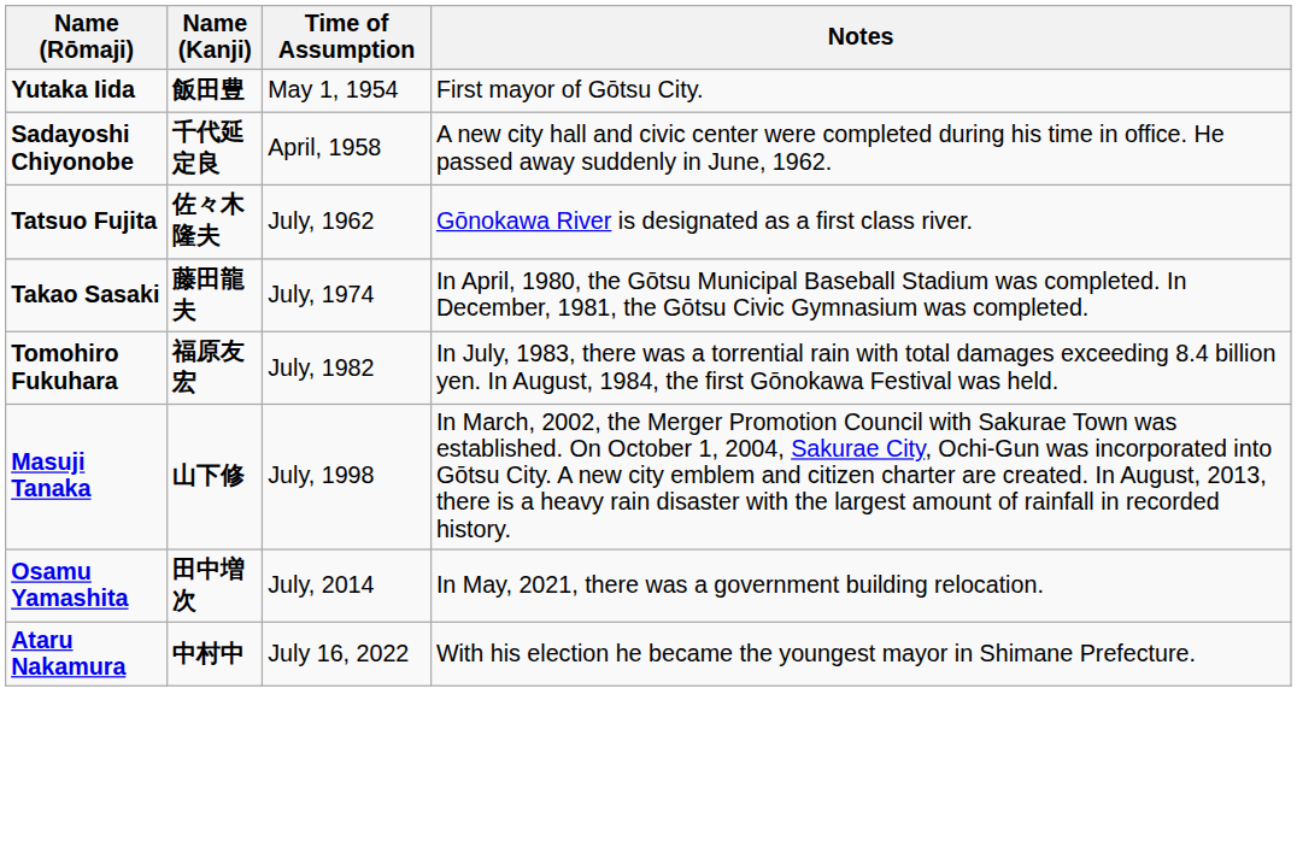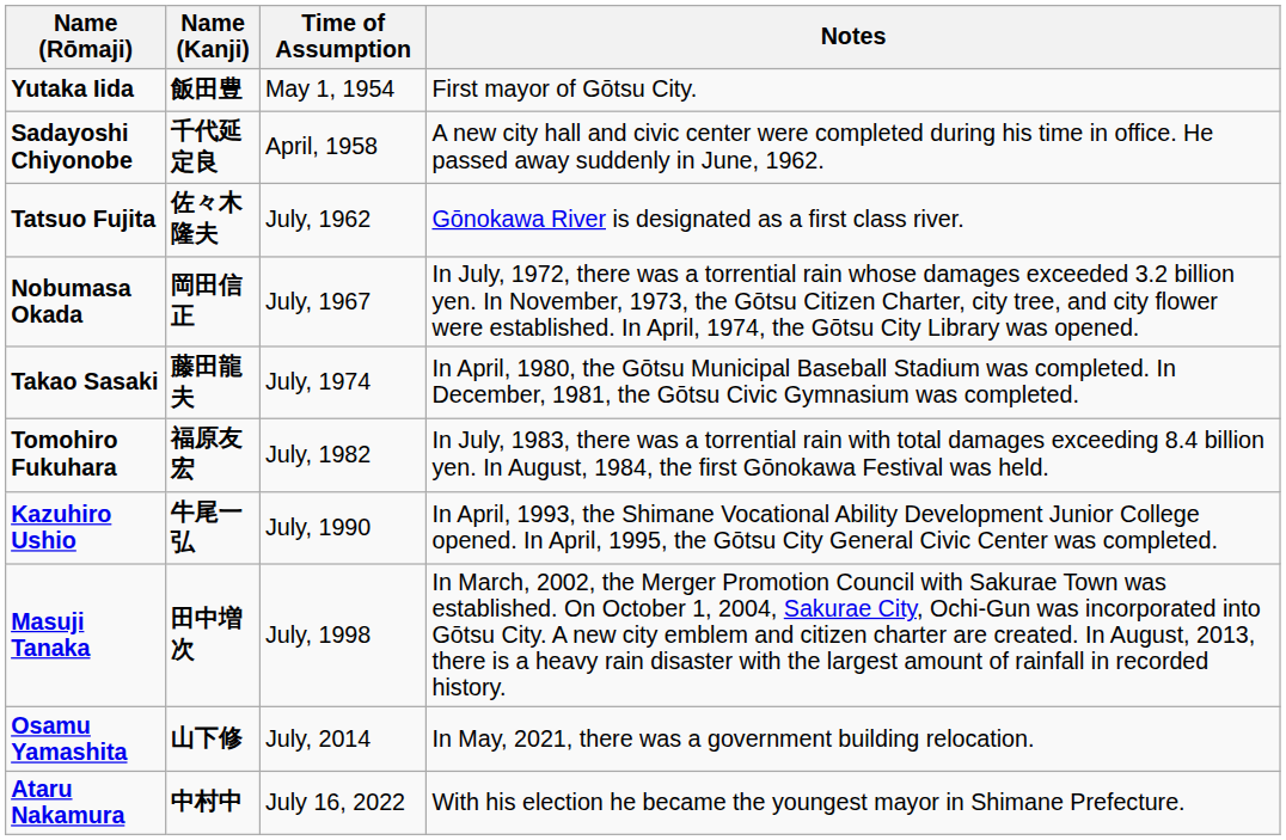+ row: Nobumasa Okada | 岡田信正 | July, 1967 | In July, 1972, there was a torrential rain whose damages exceeded 3.2 billion yen. In November, 1973, the Gōtsu Citizen Charter, city tree, and city flower were established. In April, 1974, the Gōtsu City Library was opened.
+ row: Kazuhiro Ushio | 牛尾一弘 | July, 1990 | In April, 1993, the Shimane Vocational Ability Development Junior College opened. In April, 1995, the Gōtsu City General Civic Center was completed.
Masuji Tanaka | Name (Kanji): 山下修 -> 田中増次
Osamu Yamashita | Name (Kanji): 田中増次 -> 山下修
